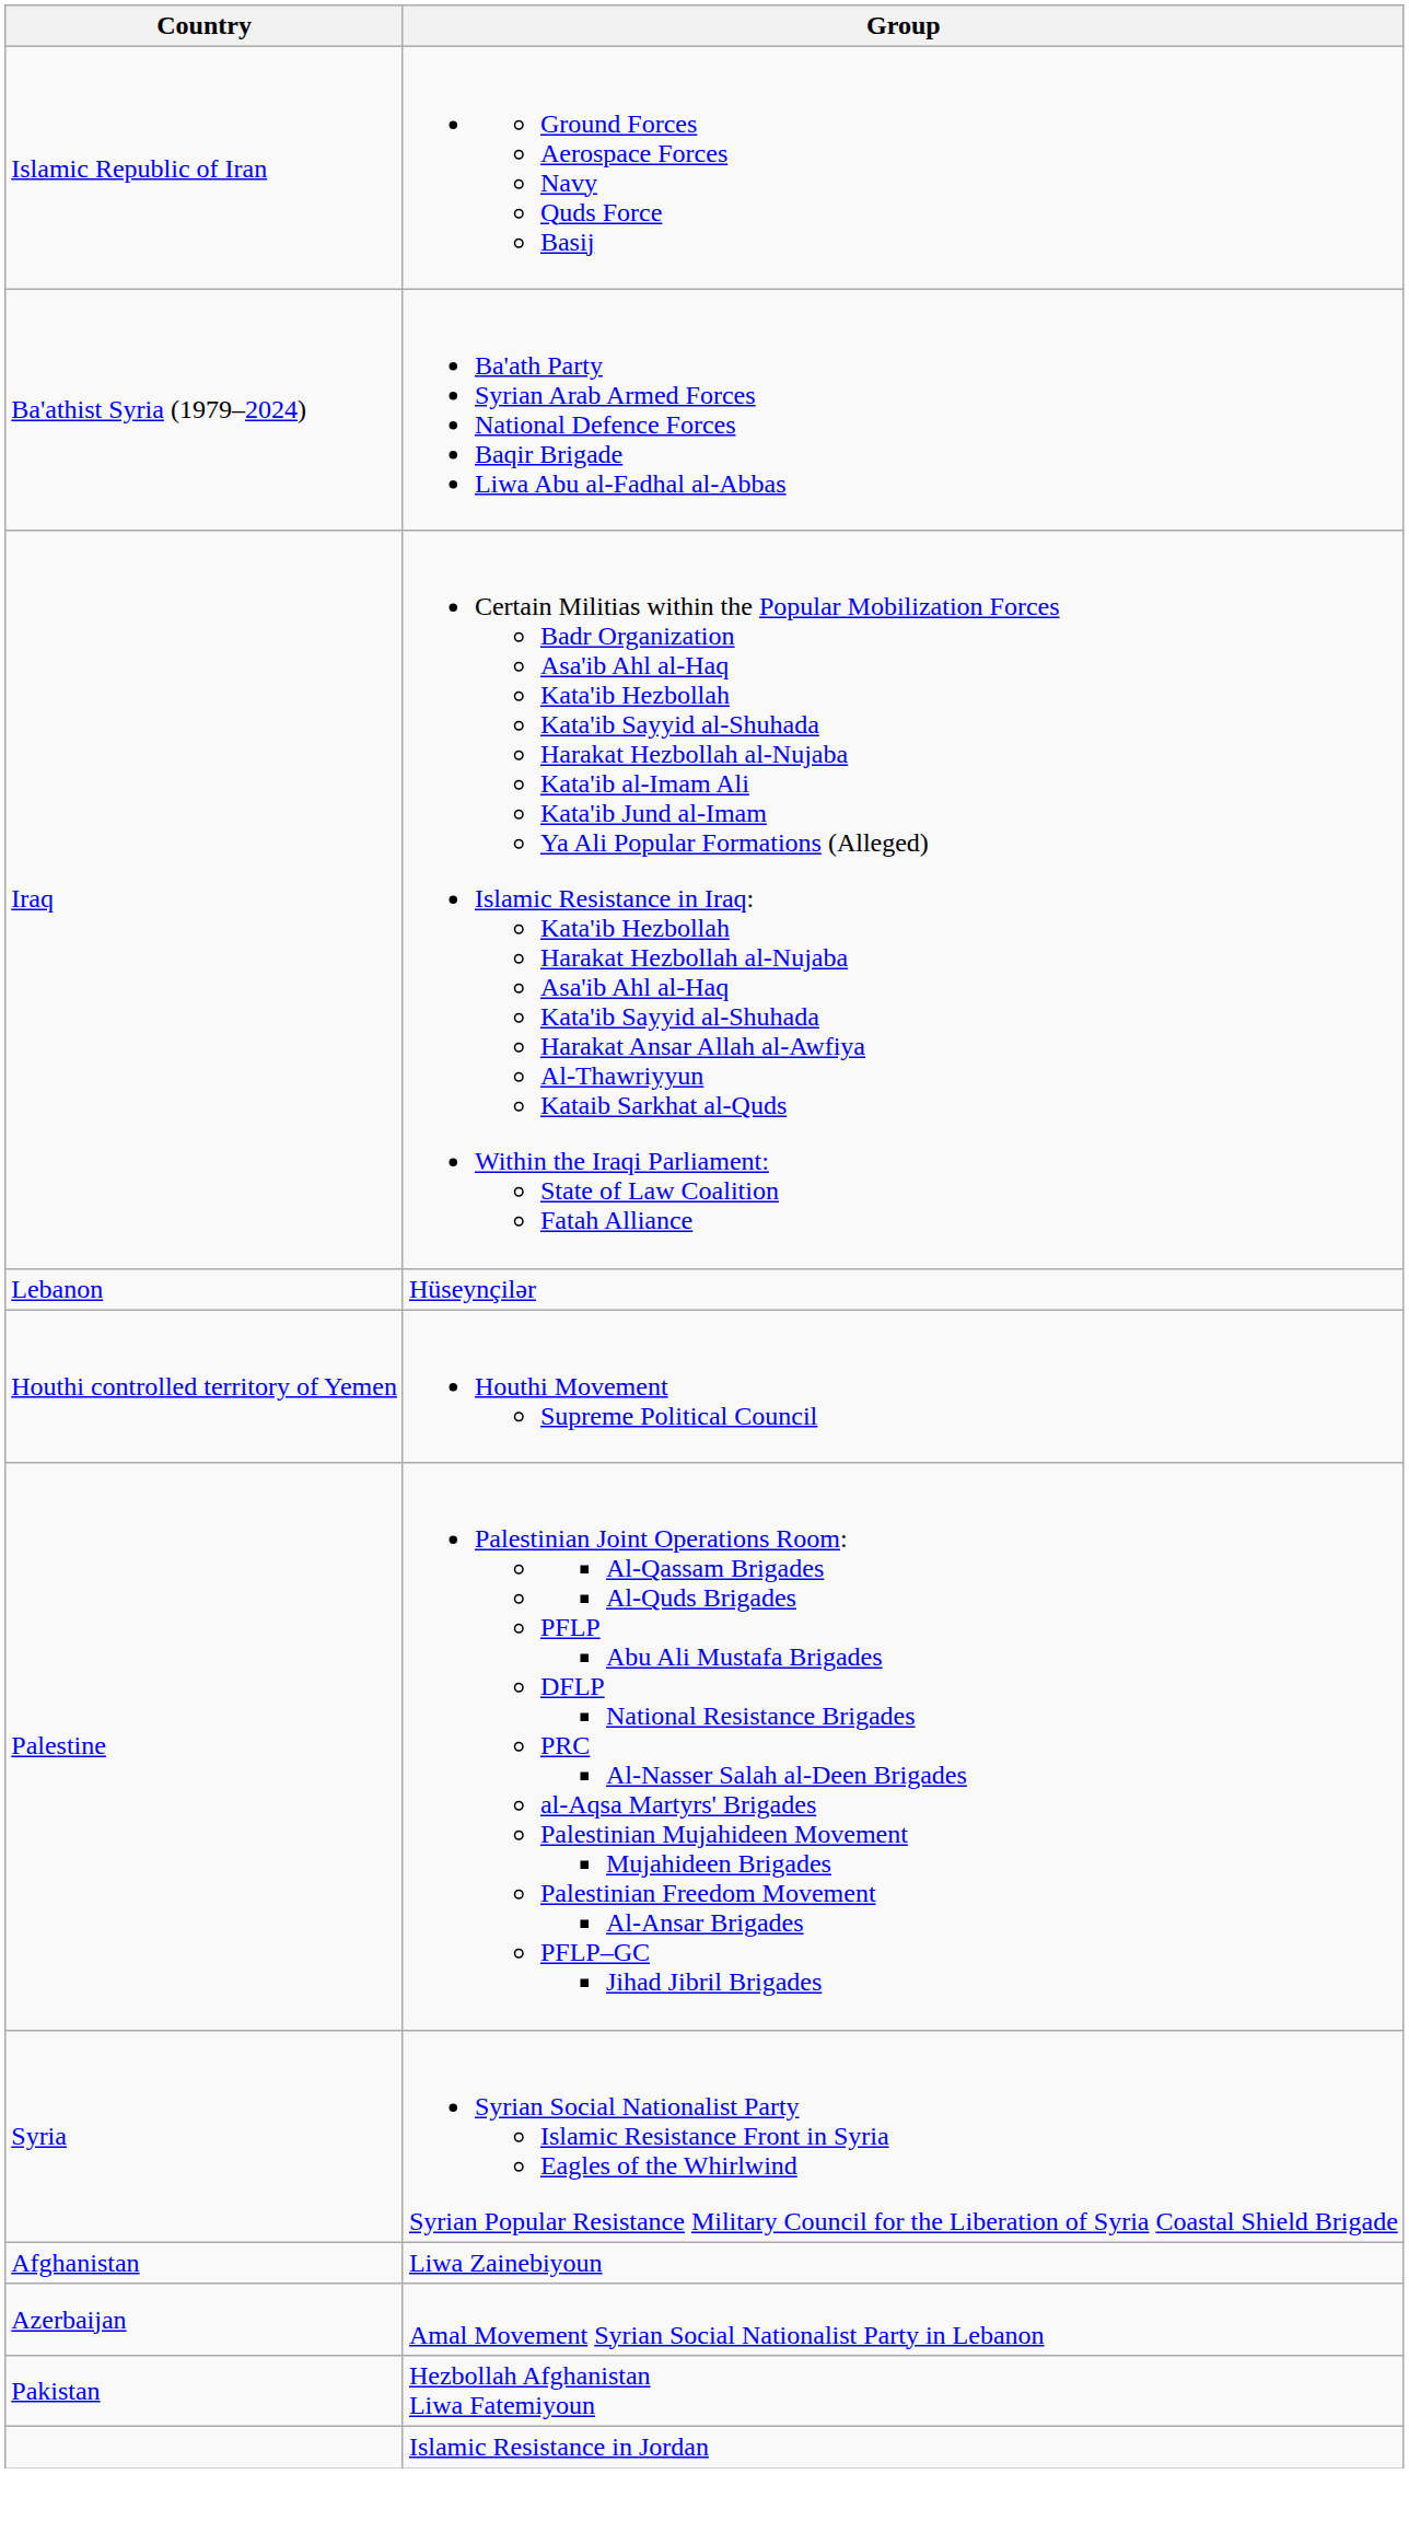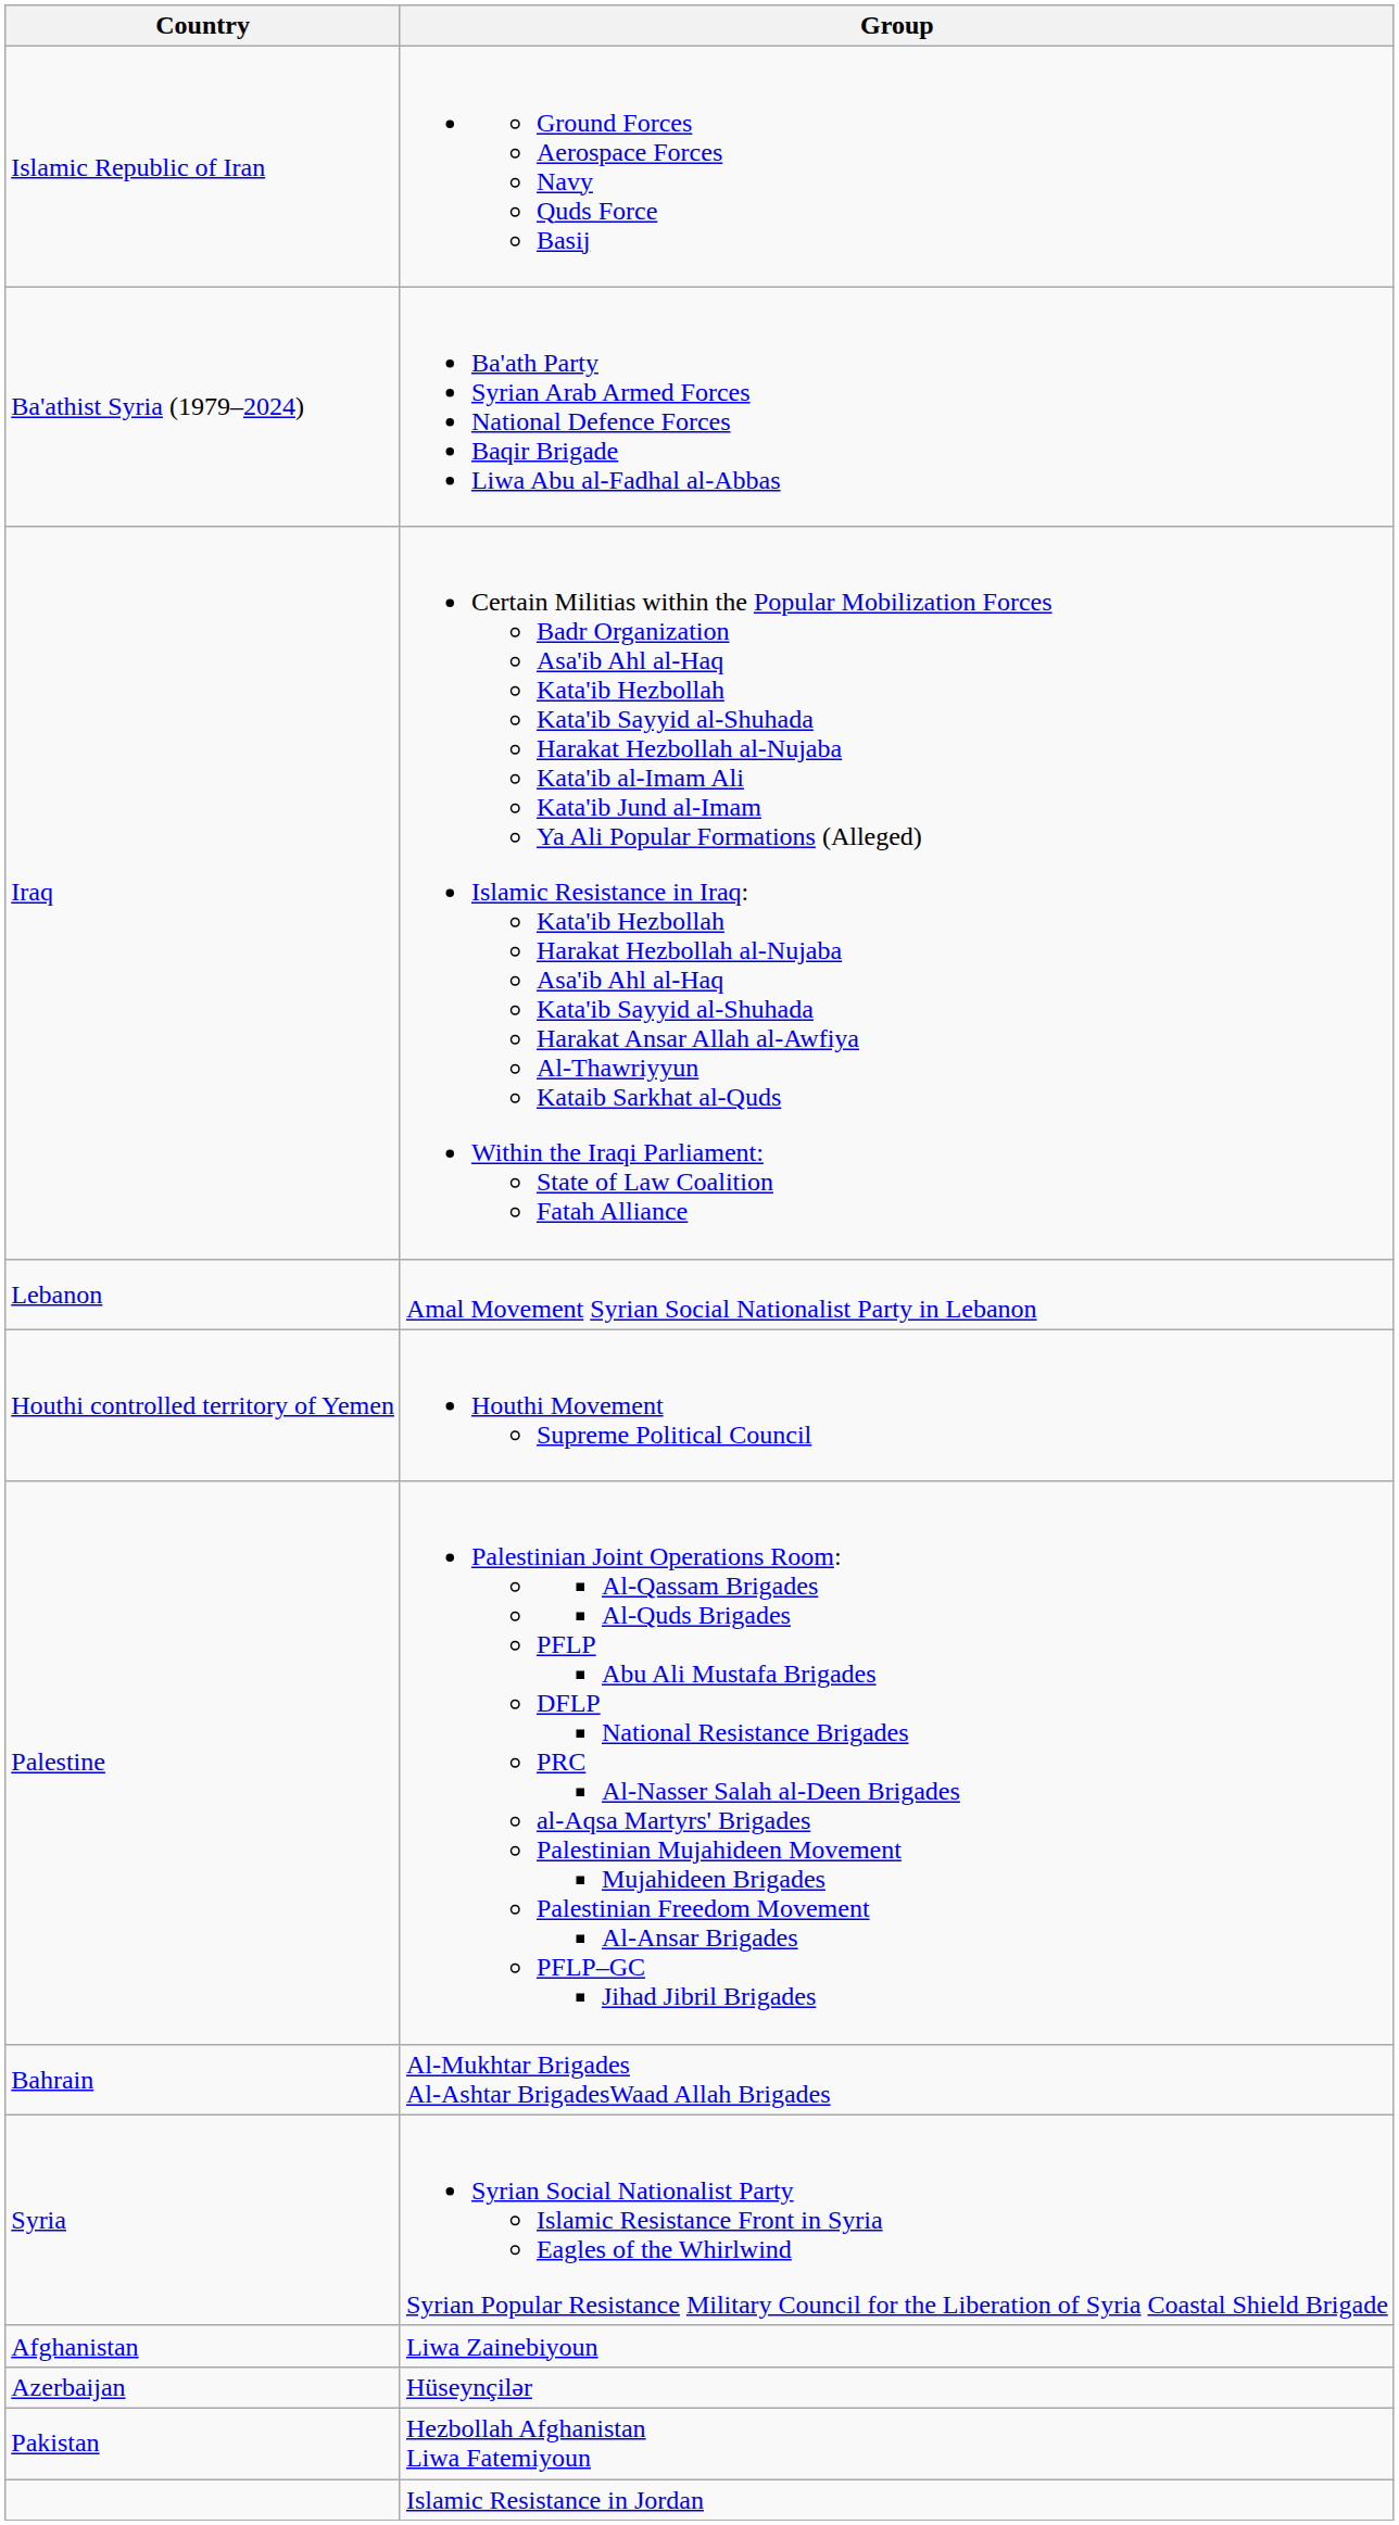Lebanon | Group: Hüseynçilər -> Amal Movement Syrian Social Nationalist Party in Lebanon
+ row: Bahrain | Al-Mukhtar Brigades Al-Ashtar BrigadesWaad Allah Brigades
Azerbaijan | Group: Amal Movement Syrian Social Nationalist Party in Lebanon -> Hüseynçilər
